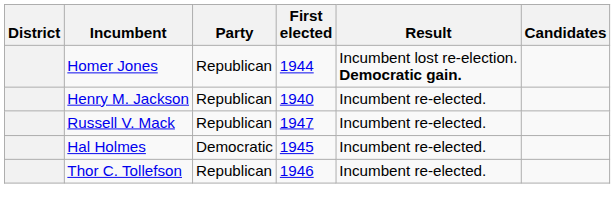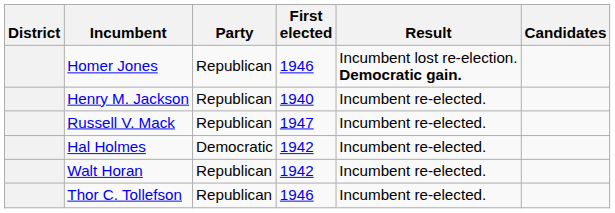Homer Jones | First elected: 1944 -> 1946
Hal Holmes | First elected: 1945 -> 1942
+ row: Walt Horan | Republican | 1942 | Incumbent re-elected.
